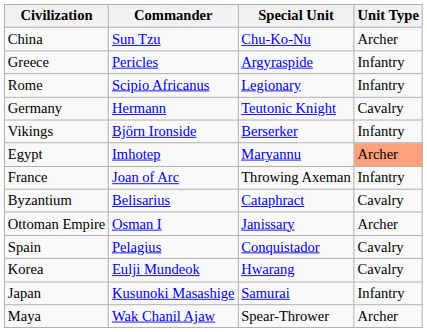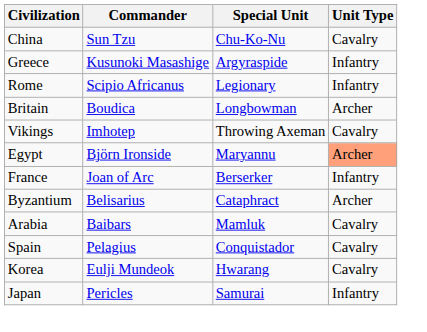China | Unit Type: Archer -> Cavalry
Greece | Commander: Pericles -> Kusunoki Masashige
- row: Germany | Hermann | Teutonic Knight | Cavalry
+ row: Britain | Boudica | Longbowman | Archer
Vikings | Commander: Björn Ironside -> Imhotep
Vikings | Special Unit: Berserker -> Throwing Axeman
Vikings | Unit Type: Infantry -> Cavalry
Egypt | Commander: Imhotep -> Björn Ironside
France | Special Unit: Throwing Axeman -> Berserker
Byzantium | Unit Type: Cavalry -> Archer
- row: Ottoman Empire | Osman I | Janissary | Archer
+ row: Arabia | Baibars | Mamluk | Cavalry
Japan | Commander: Kusunoki Masashige -> Pericles
- row: Maya | Wak Chanil Ajaw | Spear-Thrower | Archer
